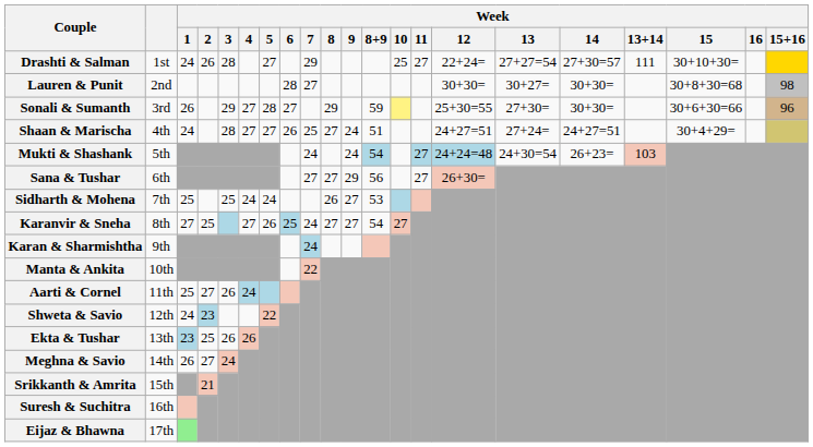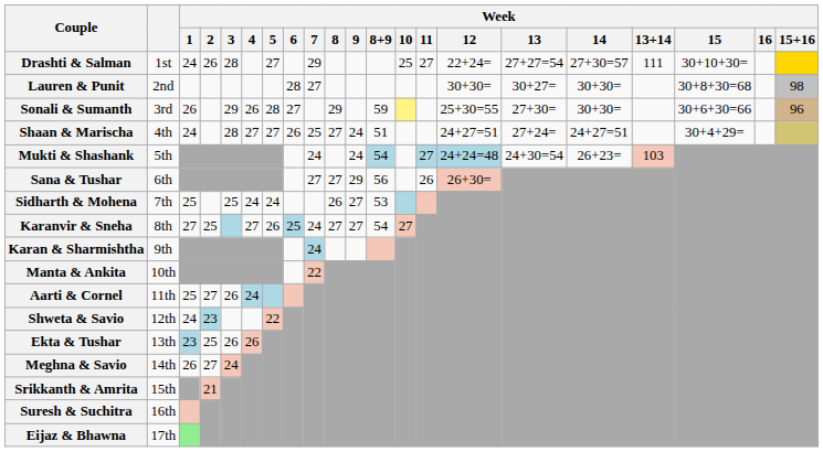Sonali & Sumanth | Week / 4: 27 -> 26
Sana & Tushar | Week / 11: 27 -> 26
